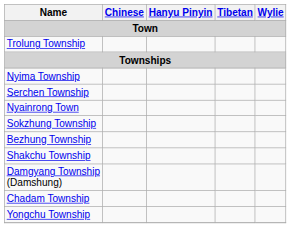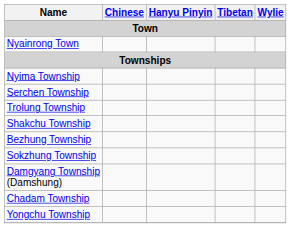rows swapped: Nyainrong Town <-> Trolung Township
rows swapped: Shakchu Township <-> Sokzhung Township
